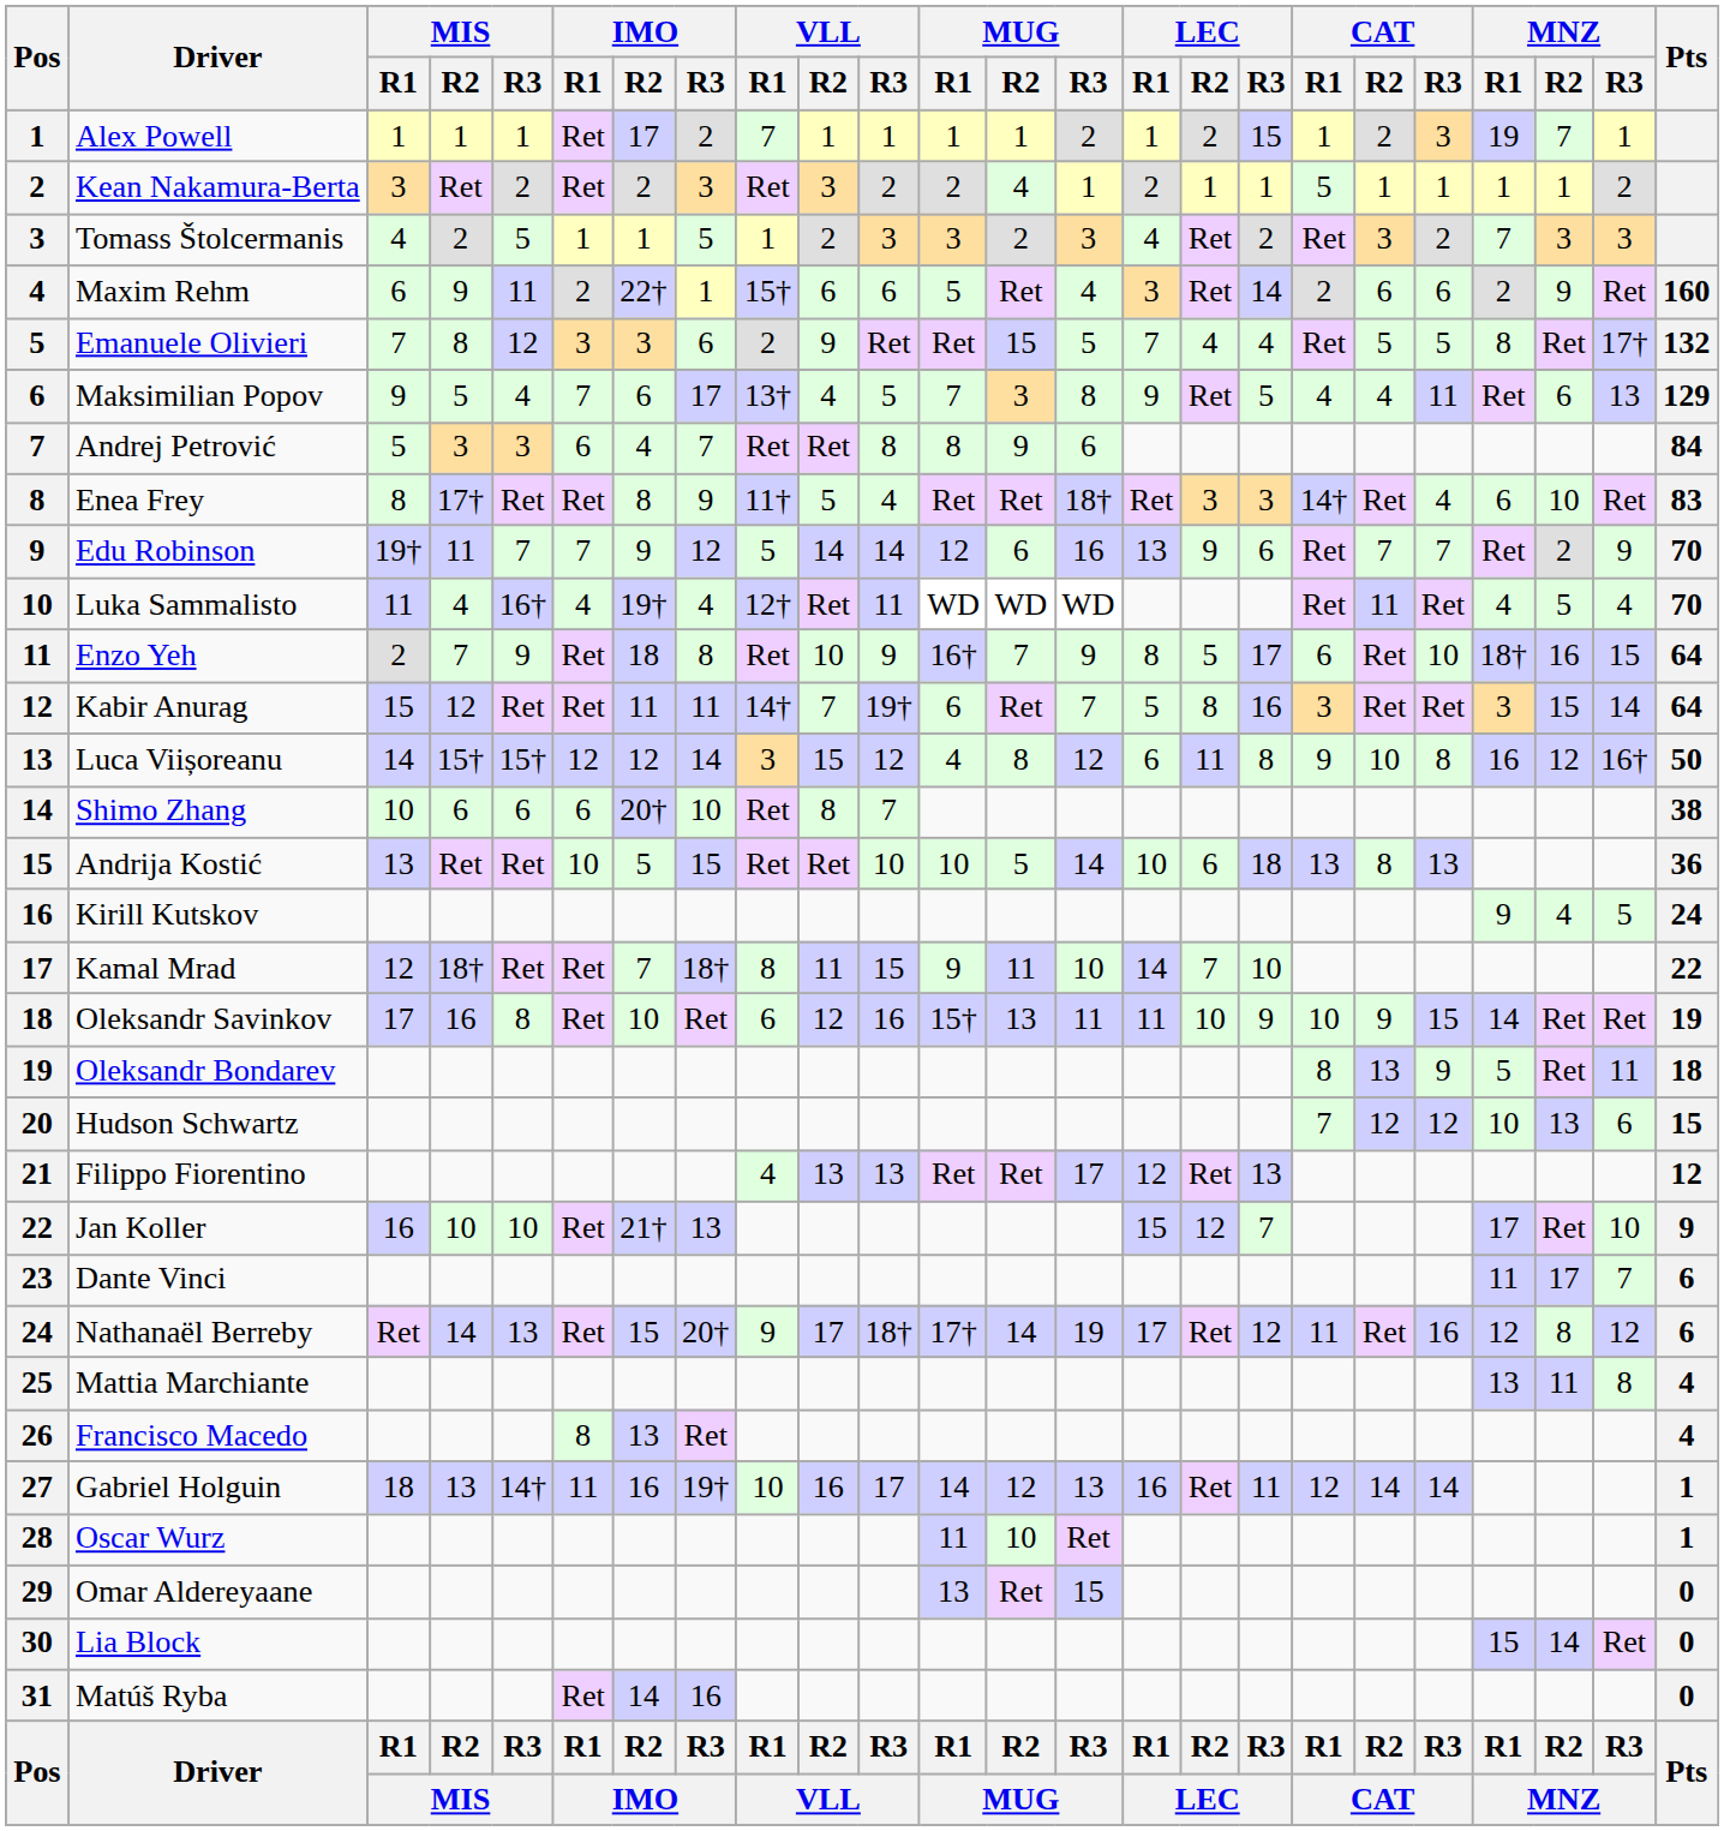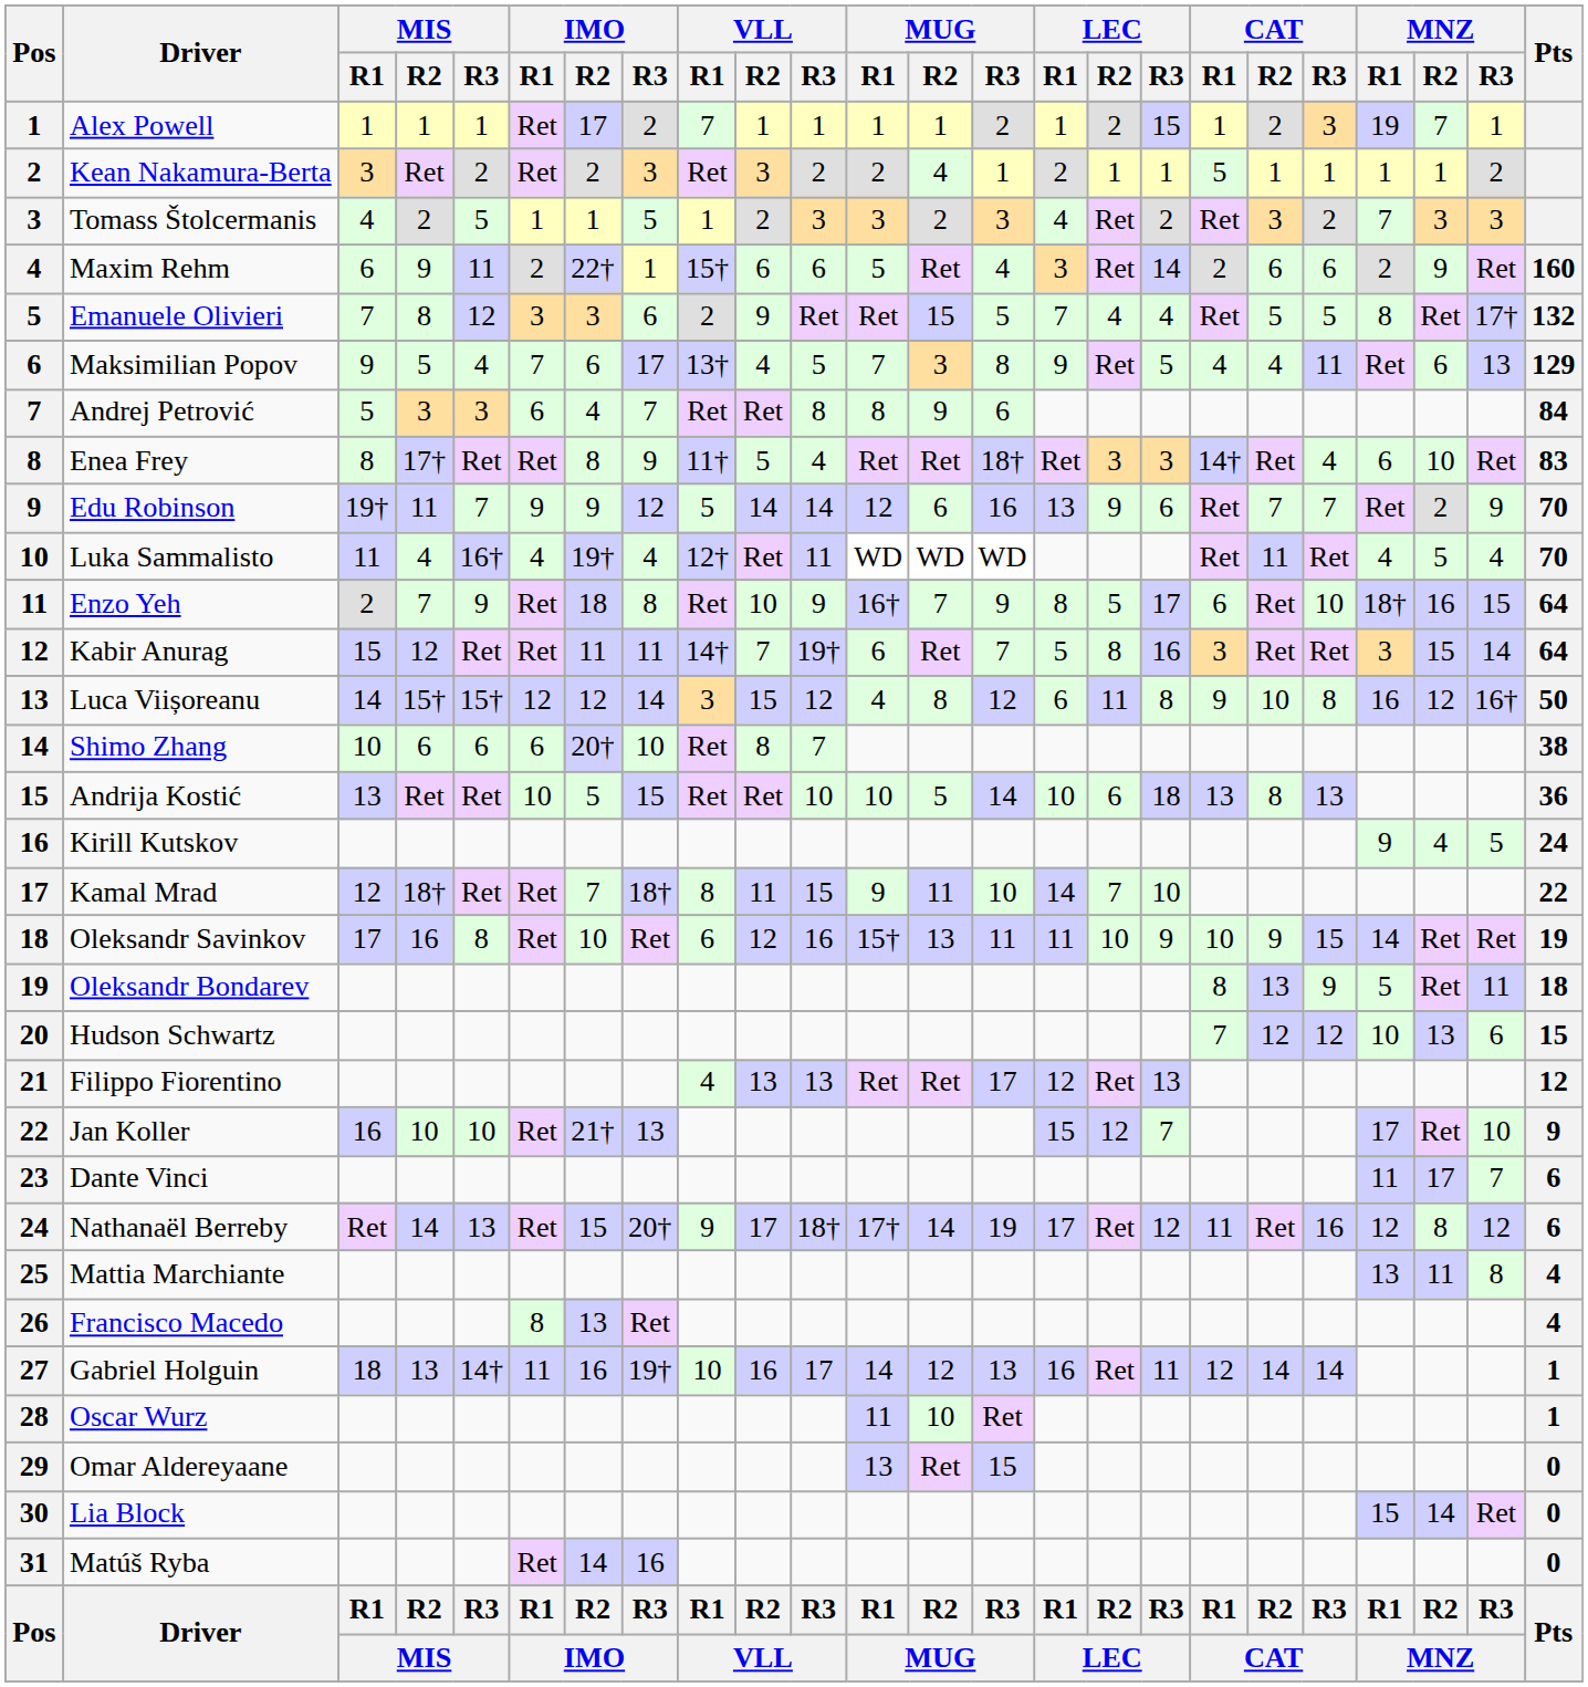Edu Robinson | IMO / R1: 7 -> 9
